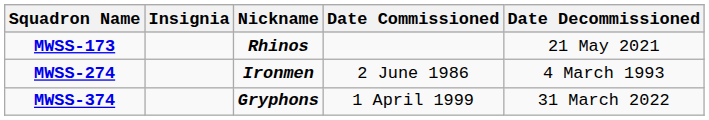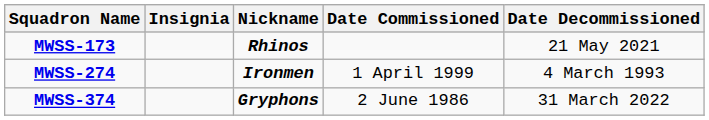MWSS-274 | Date Commissioned: 2 June 1986 -> 1 April 1999
MWSS-374 | Date Commissioned: 1 April 1999 -> 2 June 1986
